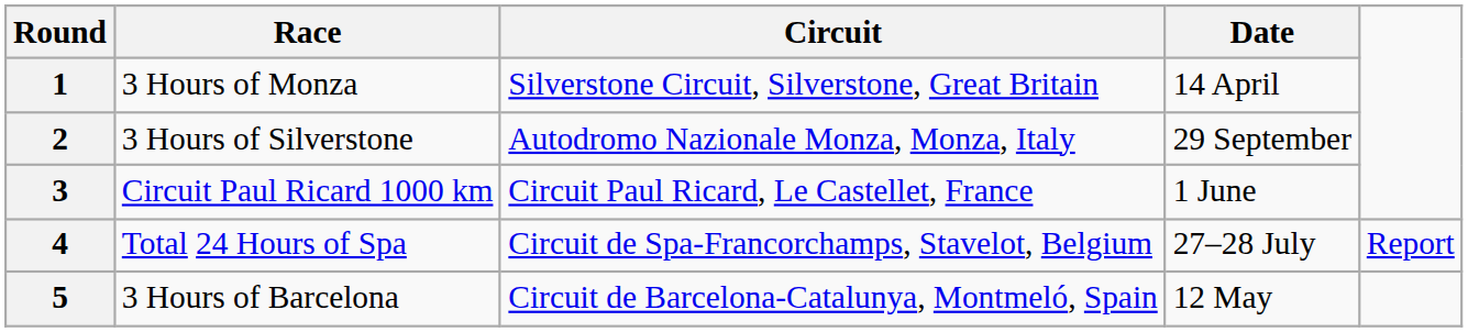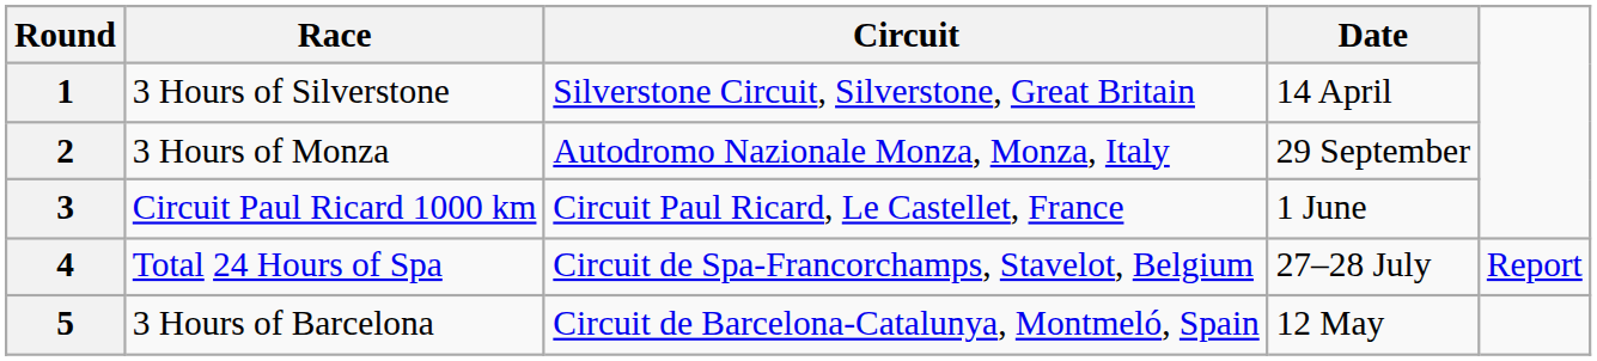1 | Race: 3 Hours of Monza -> 3 Hours of Silverstone
2 | Race: 3 Hours of Silverstone -> 3 Hours of Monza
